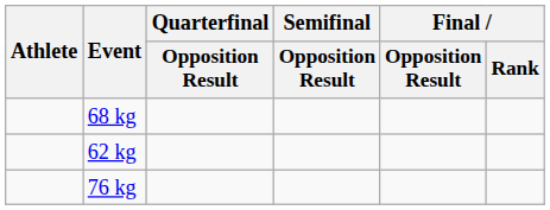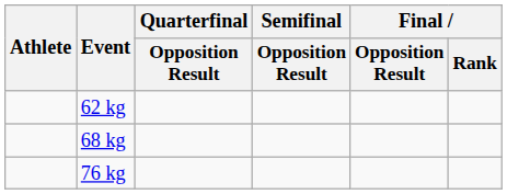rows swapped: 62 kg <-> 68 kg
